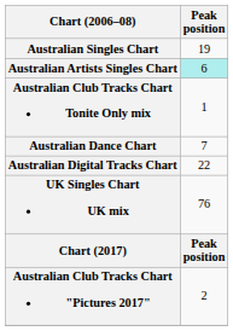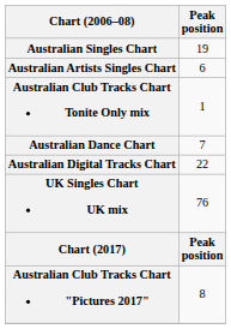Australian Artists Singles Chart | Peak position: paleturquoise background -> no background
Australian Club Tracks Chart "Pictures 2017" | Peak position: 2 -> 8
